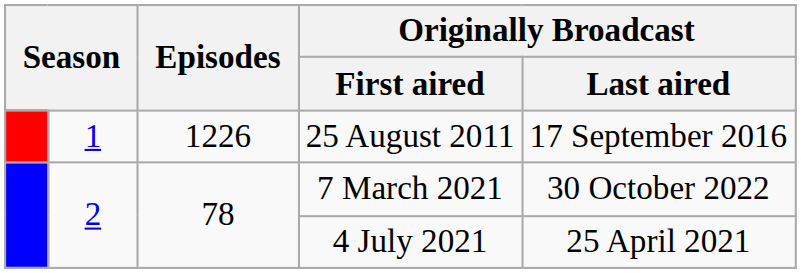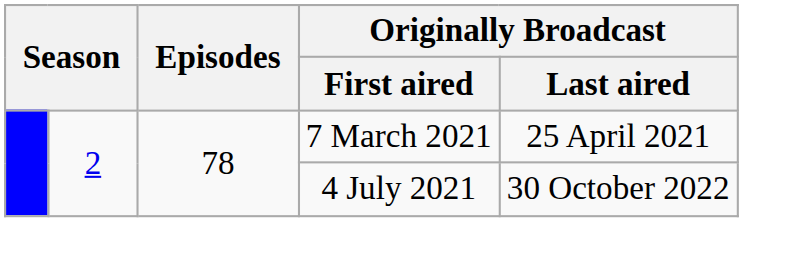- row: 1 | 1226 | 25 August 2011 | 17 September 2016
7 March 2021 | Originally Broadcast / Last aired: 30 October 2022 -> 25 April 2021
4 July 2021 | Originally Broadcast / Last aired: 25 April 2021 -> 30 October 2022
